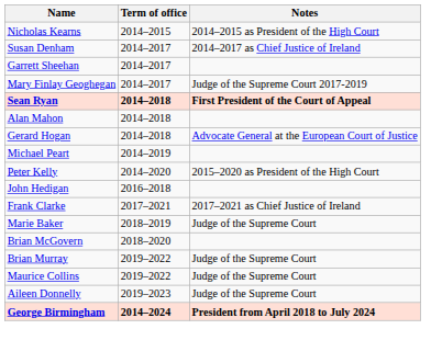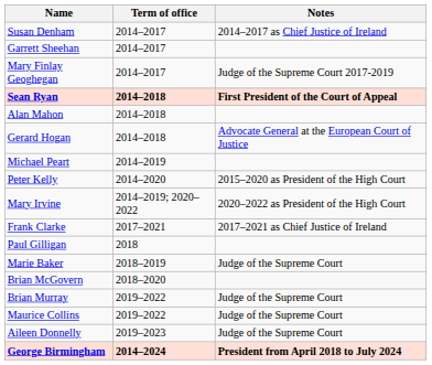- row: Nicholas Kearns | 2014–2015 | 2014–2015 as President of the High Court
+ row: Mary Irvine | 2014–2019; 2020–2022 | 2020–2022 as President of the High Court
- row: John Hedigan | 2016–2018
+ row: Paul Gilligan | 2018
